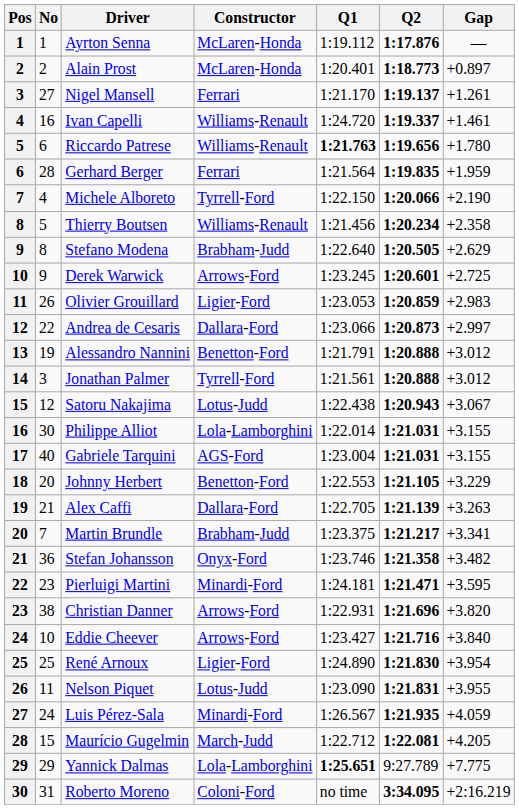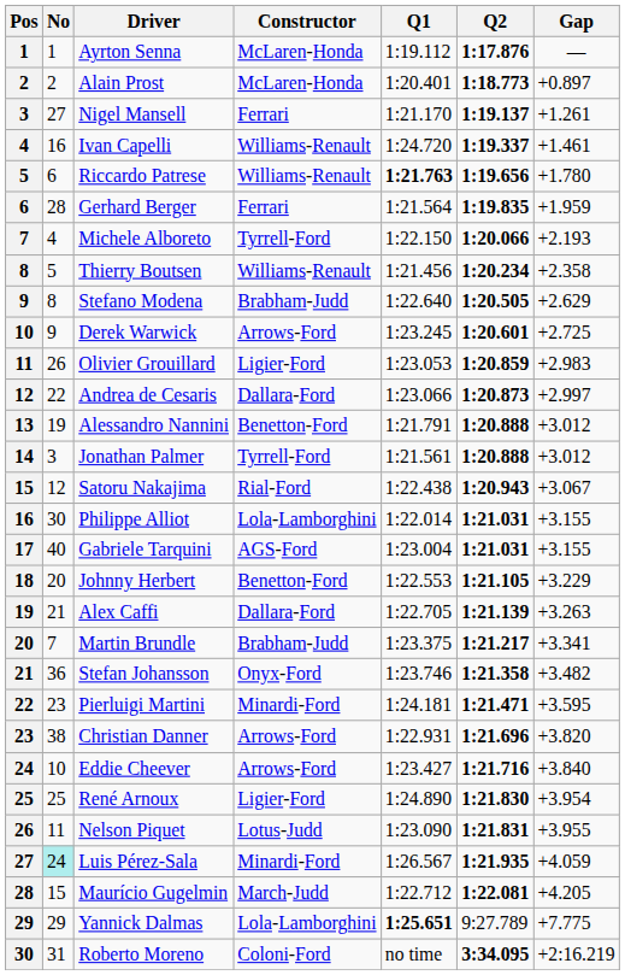Michele Alboreto | Gap: +2.190 -> +2.193
Satoru Nakajima | Constructor: Lotus-Judd -> Rial-Ford
Luis Pérez-Sala | No: no background -> paleturquoise background
